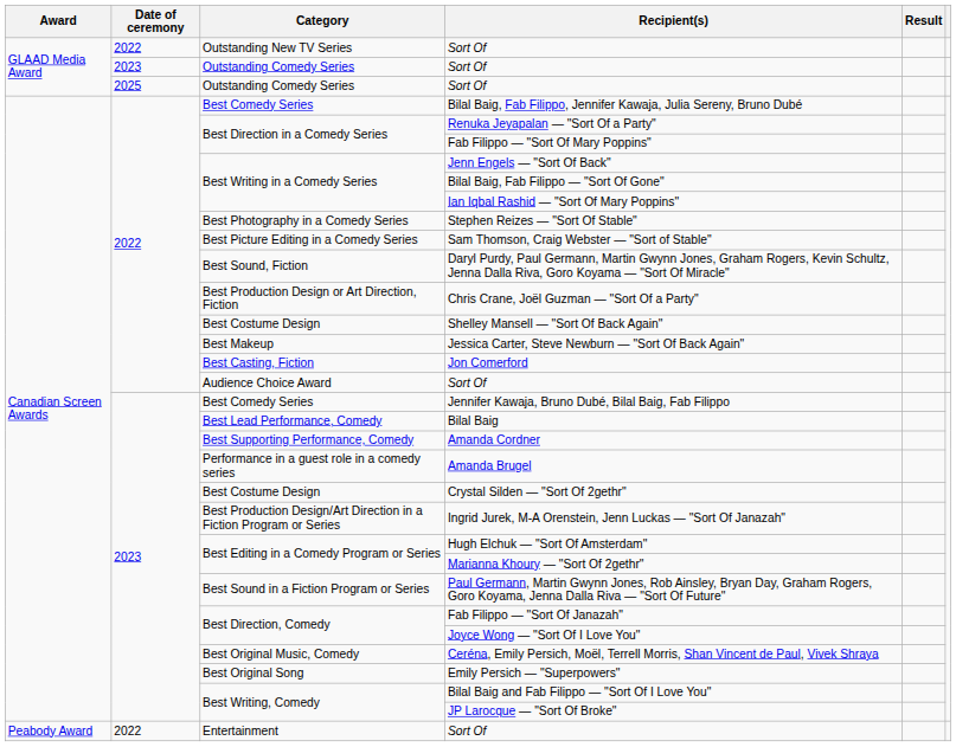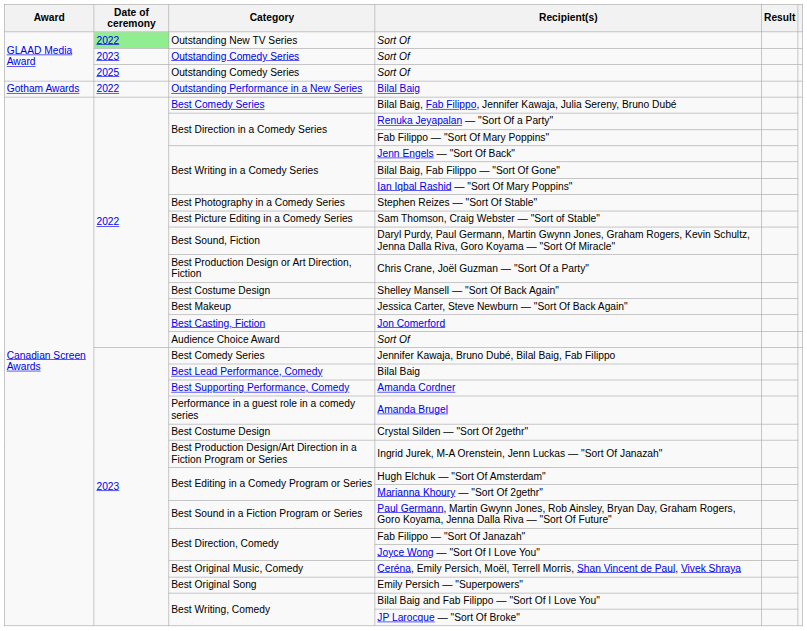Outstanding New TV Series / Sort Of | Date of ceremony: no background -> lightgreen background
+ row: Gotham Awards | 2022 | Outstanding Performance in a New Series | Bilal Baig
- row: Peabody Award | 2022 | Entertainment | Sort Of
